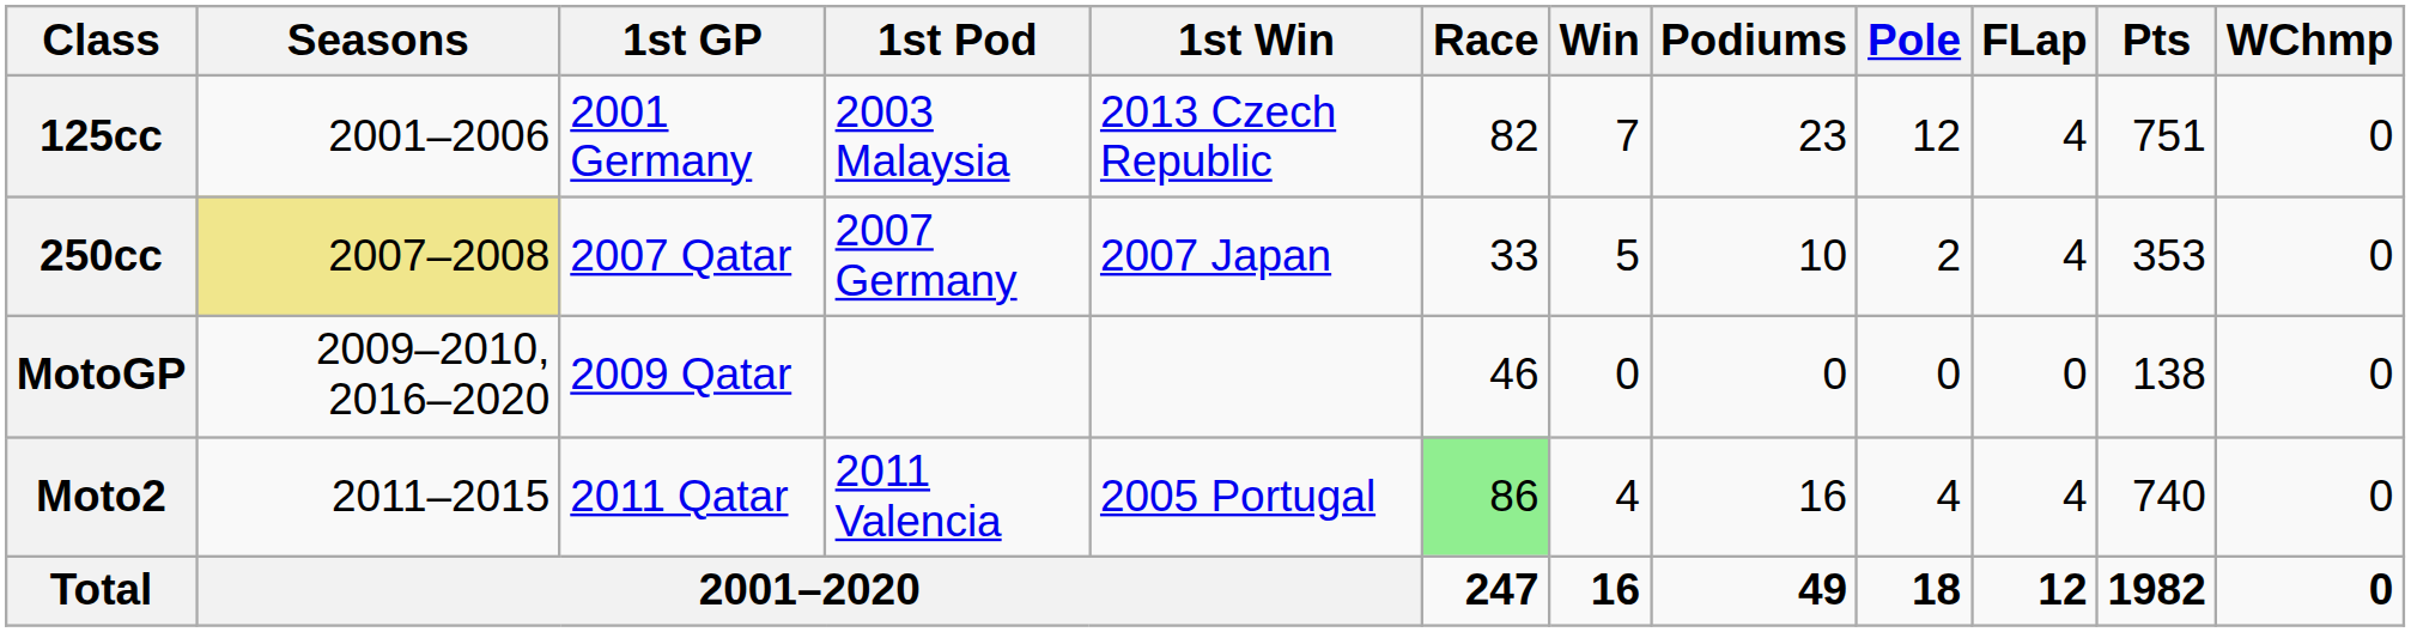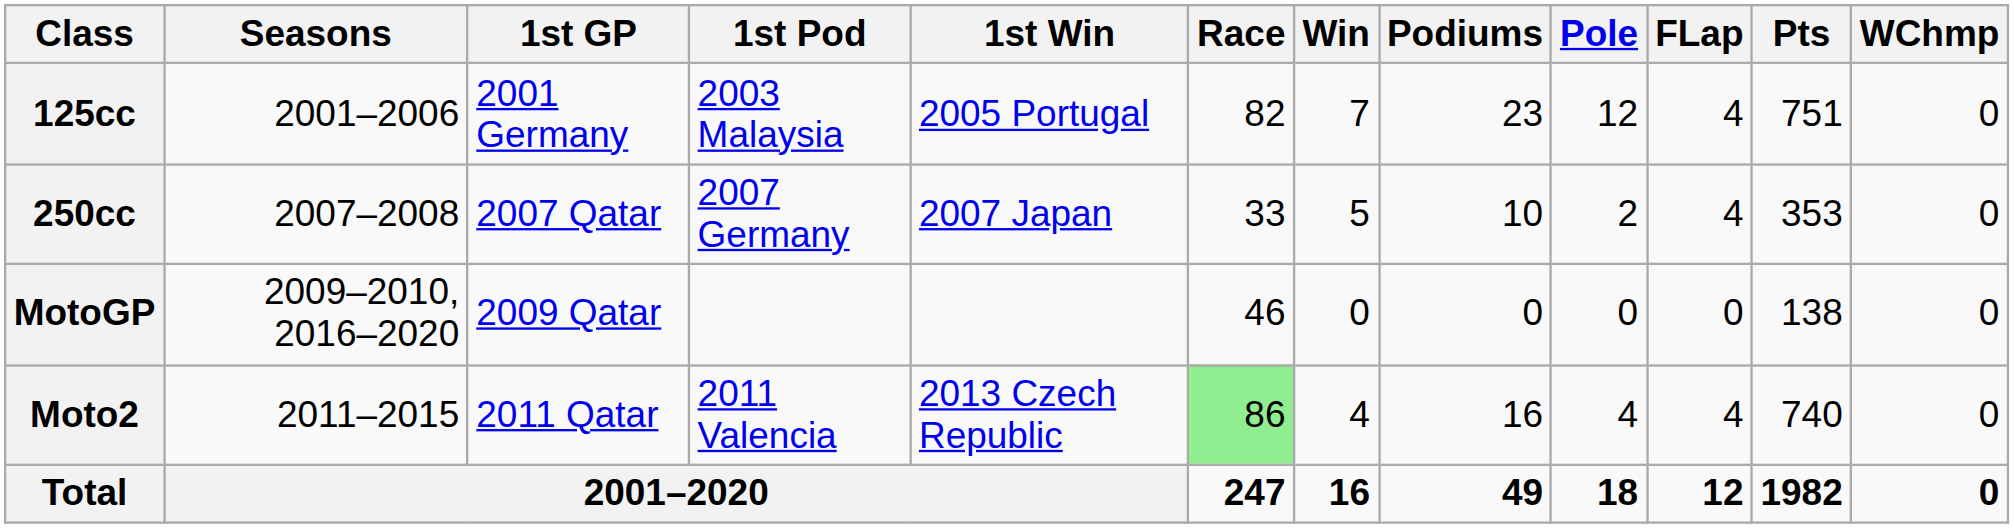125cc | 1st Win: 2013 Czech Republic -> 2005 Portugal
250cc | Seasons: khaki background -> no background
Moto2 | 1st Win: 2005 Portugal -> 2013 Czech Republic
